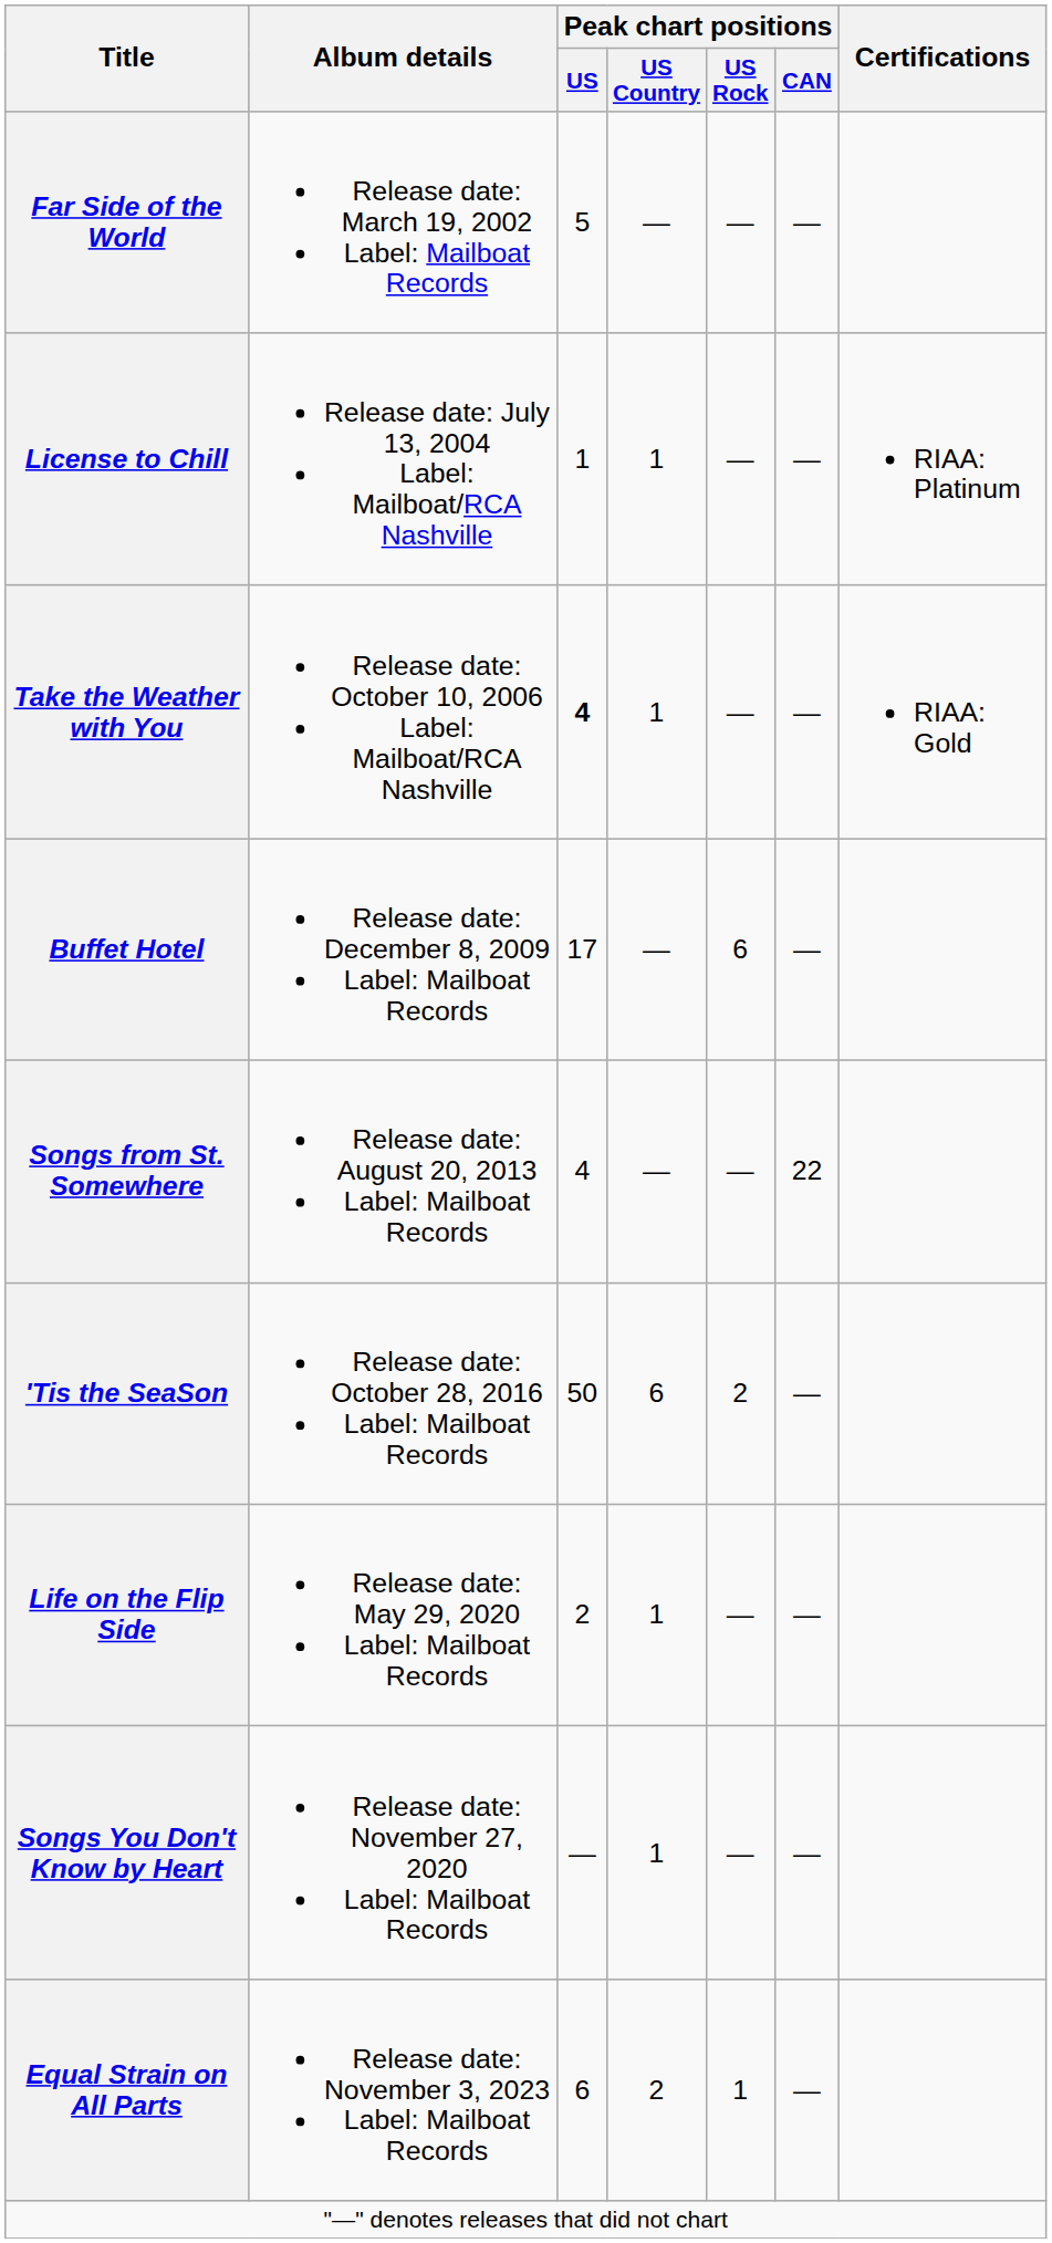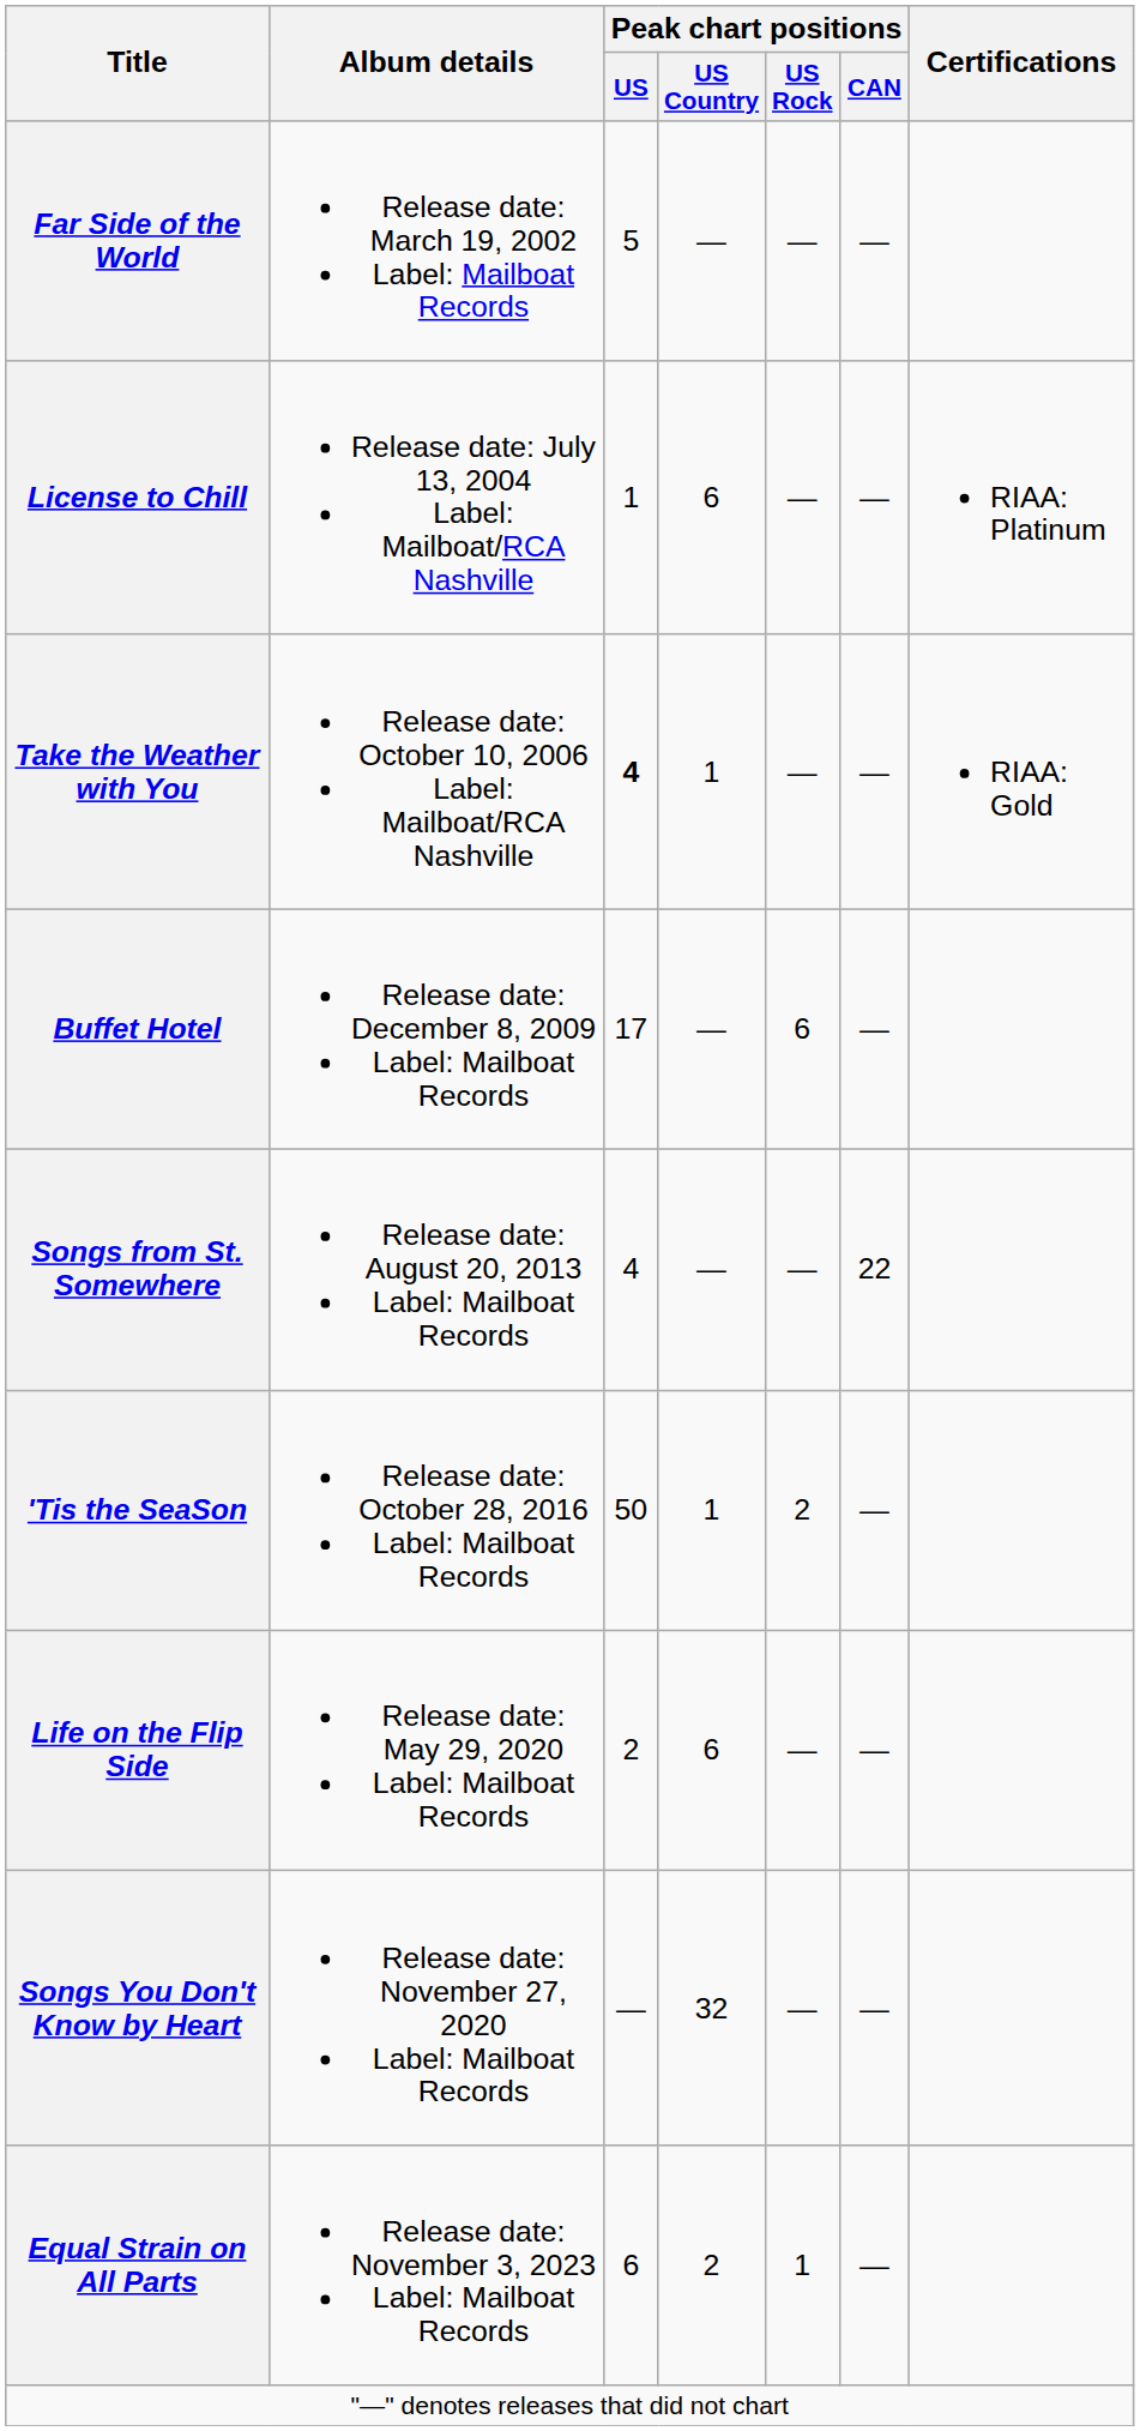License to Chill | Peak chart positions / US Country: 1 -> 6
'Tis the SeaSon | Peak chart positions / US Country: 6 -> 1
Life on the Flip Side | Peak chart positions / US Country: 1 -> 6
Songs You Don't Know by Heart | Peak chart positions / US Country: 1 -> 32
